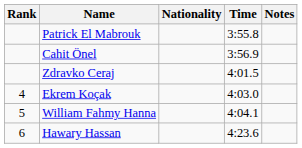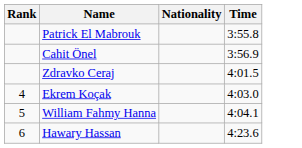- column: Notes
